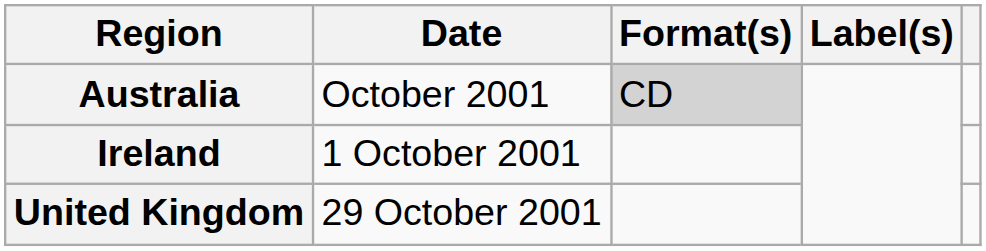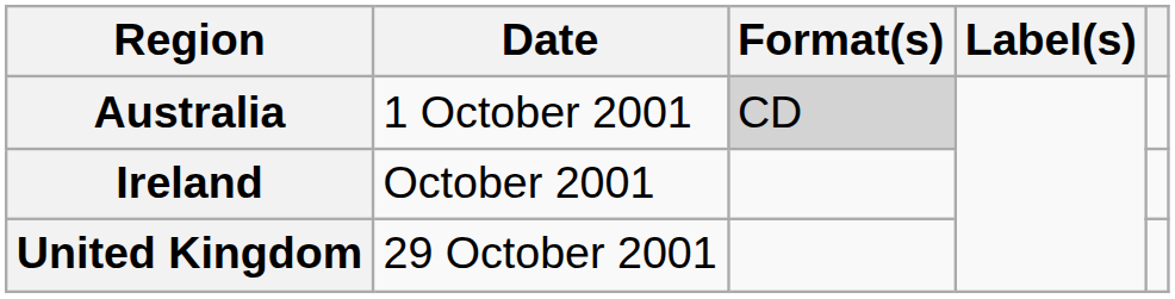Australia | Date: October 2001 -> 1 October 2001
Ireland | Date: 1 October 2001 -> October 2001
